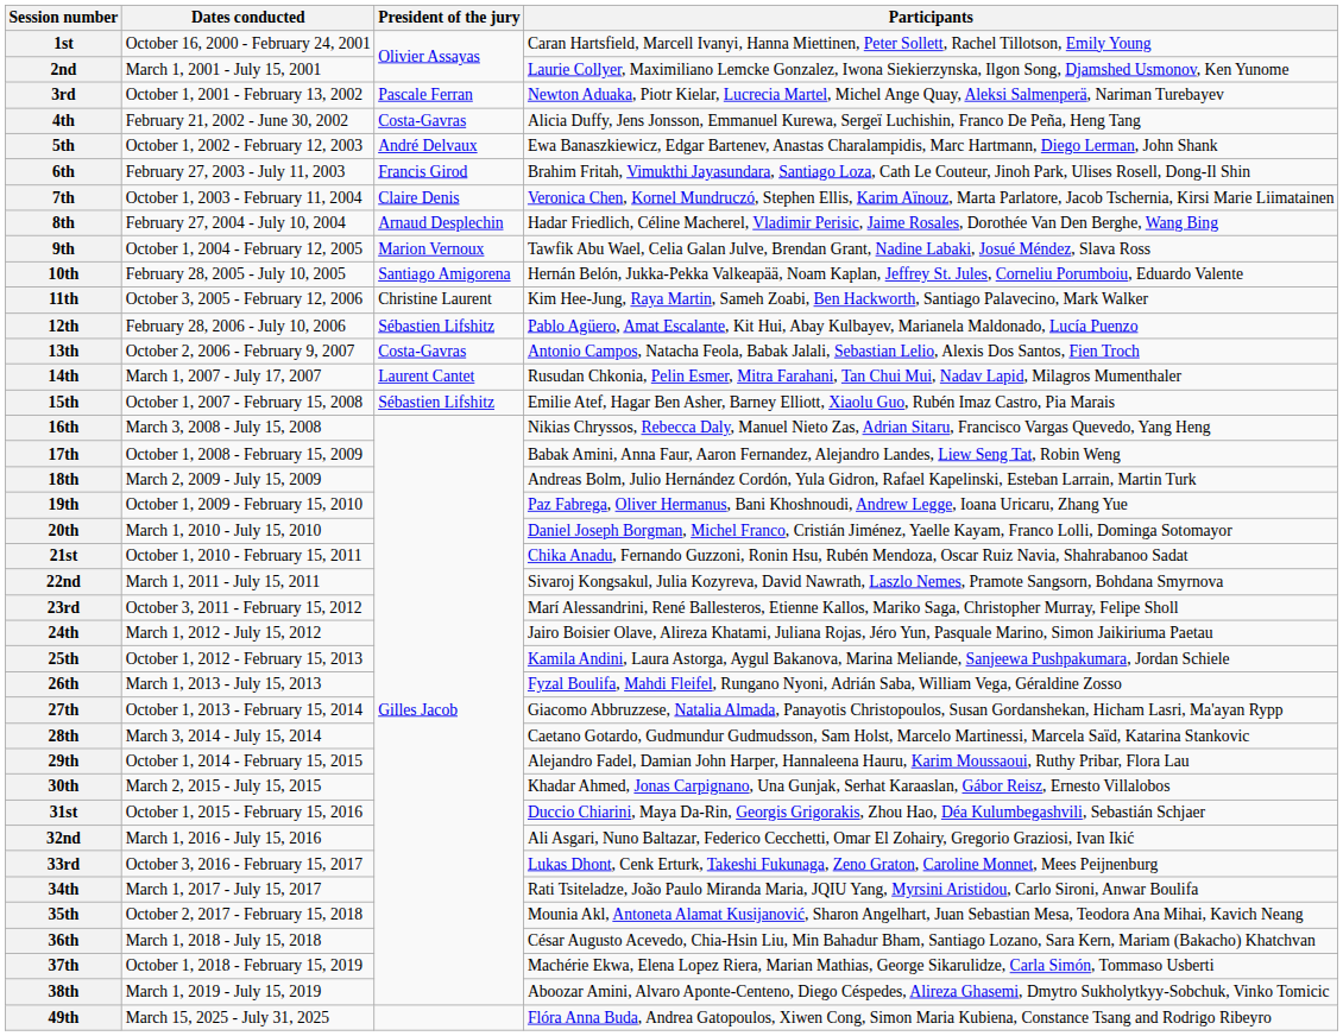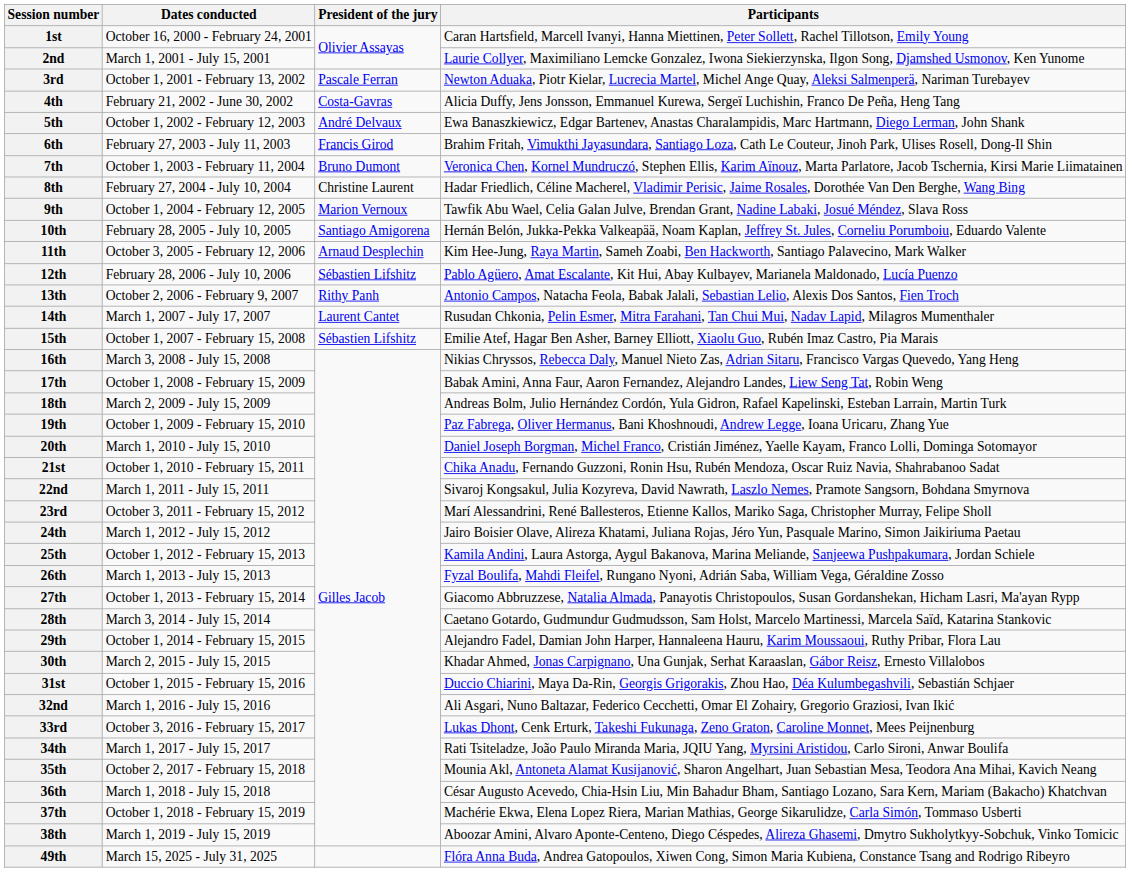7th | President of the jury: Claire Denis -> Bruno Dumont
8th | President of the jury: Arnaud Desplechin -> Christine Laurent
11th | President of the jury: Christine Laurent -> Arnaud Desplechin
13th | President of the jury: Costa-Gavras -> Rithy Panh
